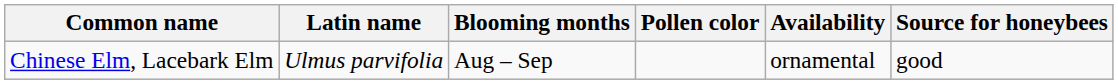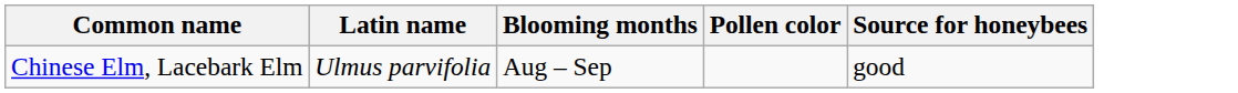- column: Availability | ornamental
